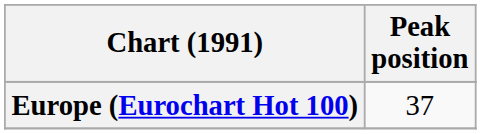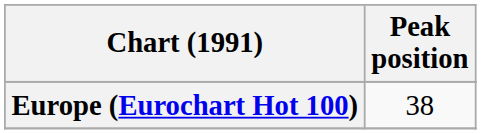Europe (Eurochart Hot 100) | Peak position: 37 -> 38
